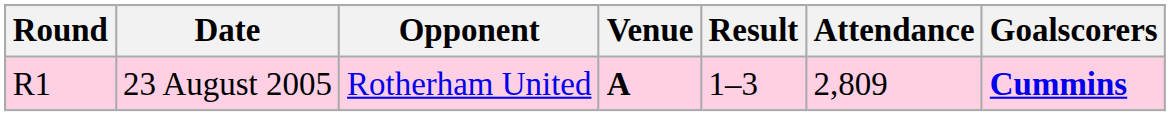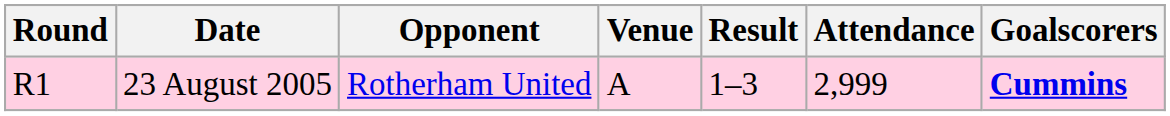23 August 2005 | Venue: bold -> normal
23 August 2005 | Attendance: 2,809 -> 2,999
